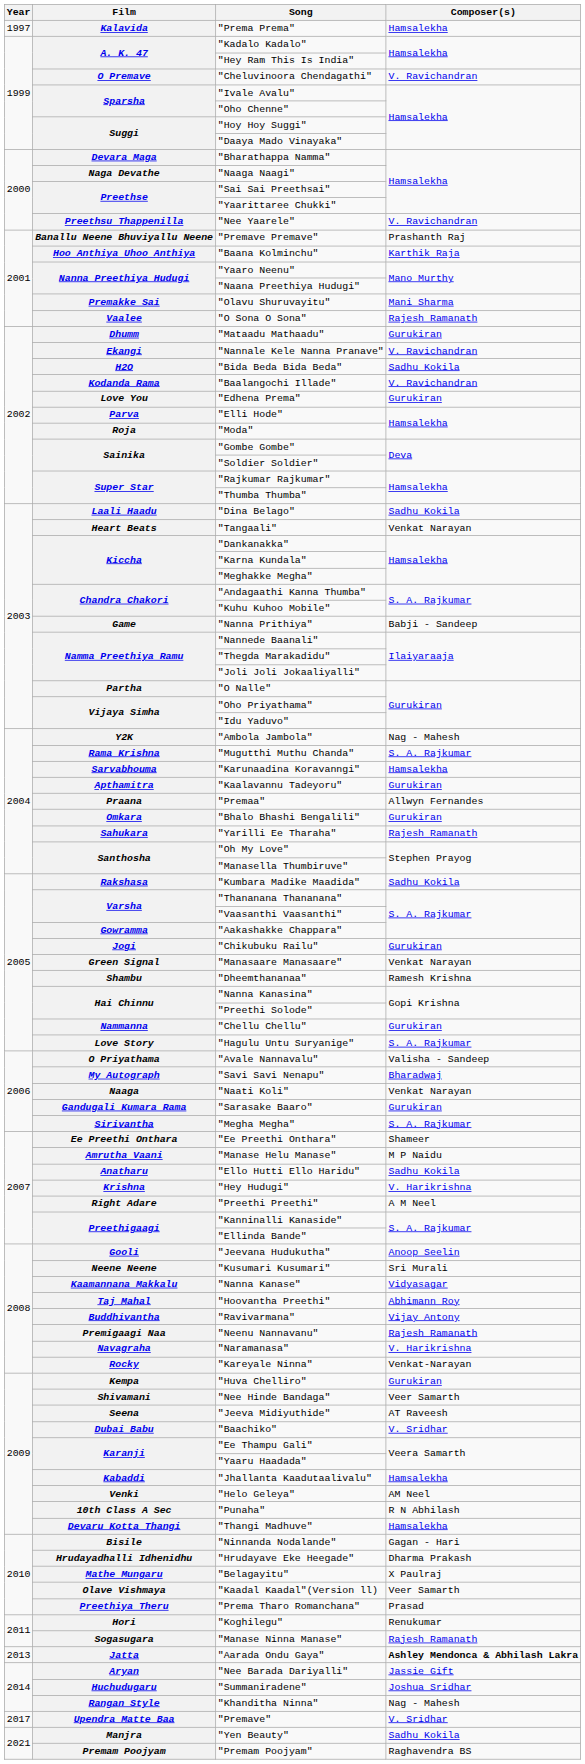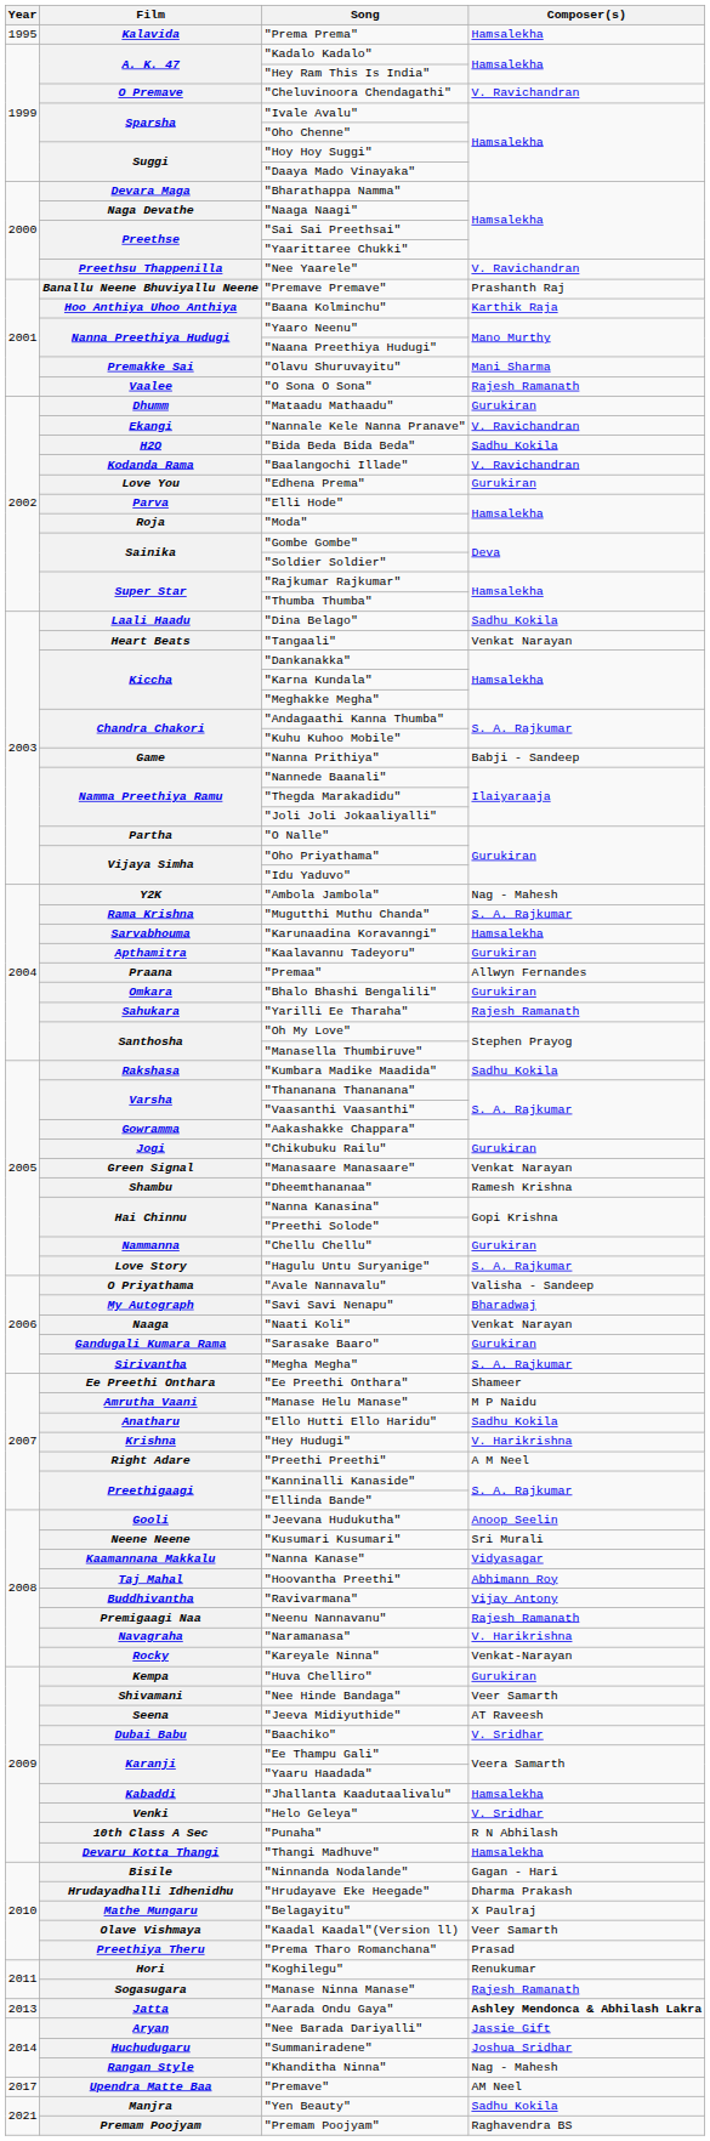"Prema Prema" | Year: 1997 -> 1995
"Helo Geleya" | Composer(s): AM Neel -> V. Sridhar
"Premave" | Composer(s): V. Sridhar -> AM Neel
